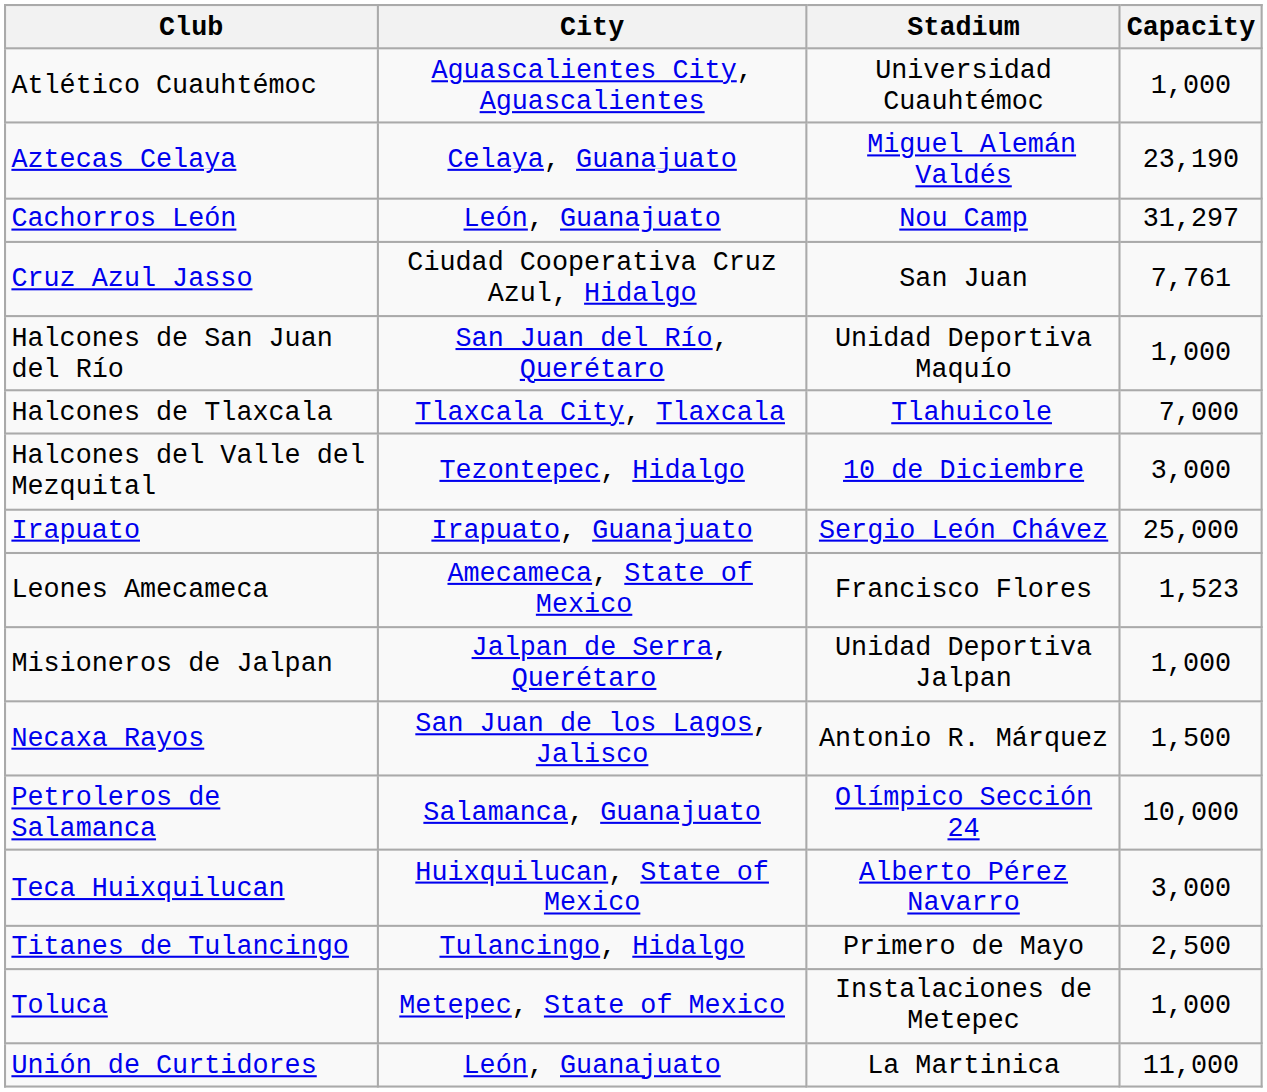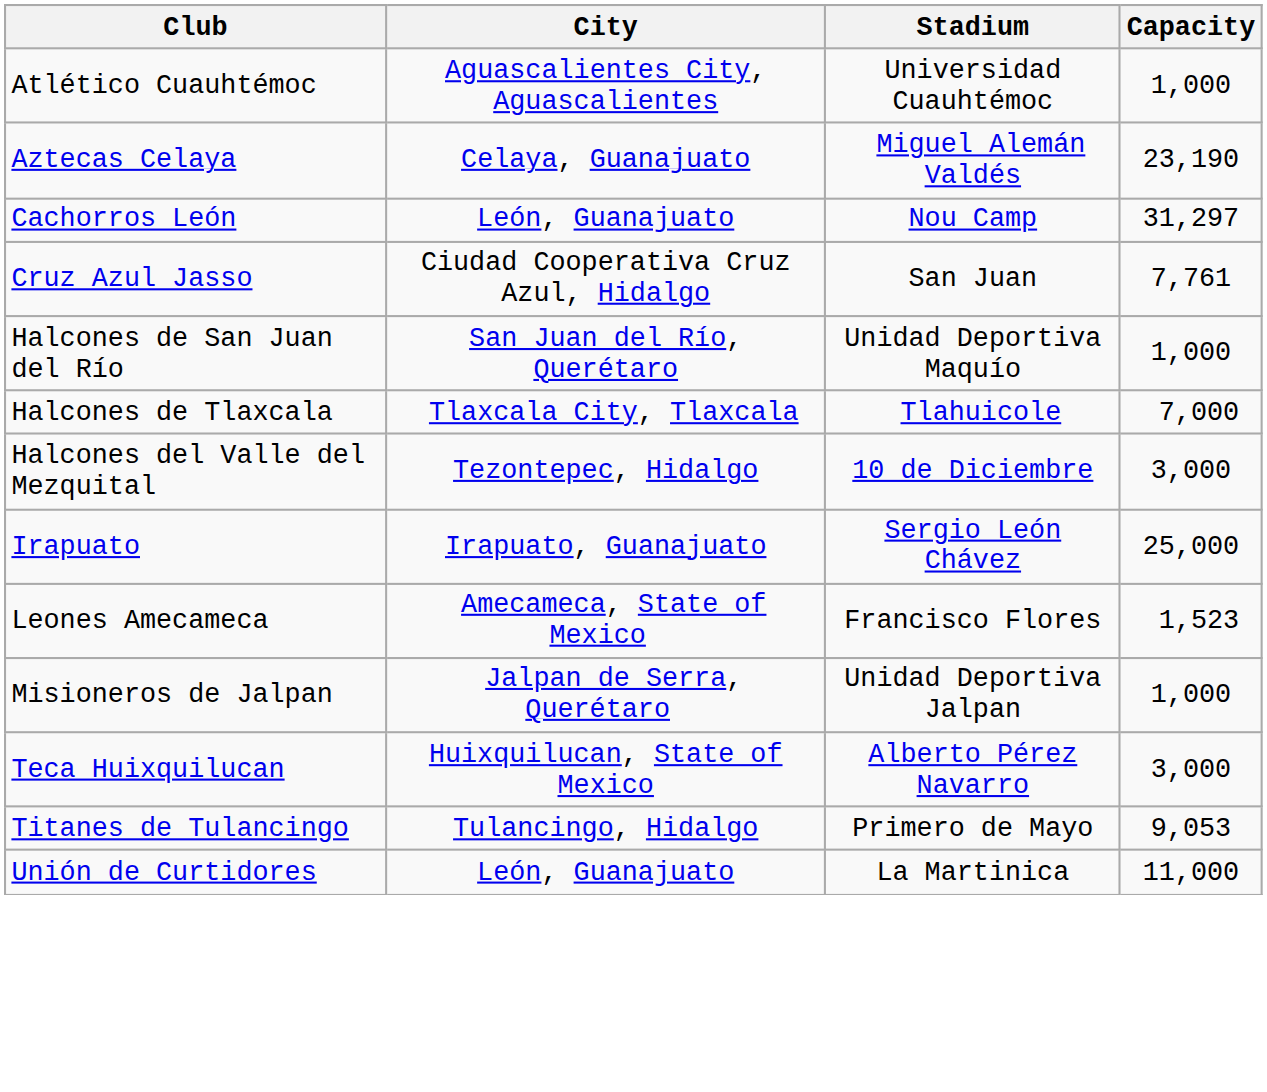- row: Necaxa Rayos | San Juan de los Lagos, Jalisco | Antonio R. Márquez | 1,500
- row: Petroleros de Salamanca | Salamanca, Guanajuato | Olímpico Sección 24 | 10,000
Titanes de Tulancingo | Capacity: 2,500 -> 9,053
- row: Toluca | Metepec, State of Mexico | Instalaciones de Metepec | 1,000
